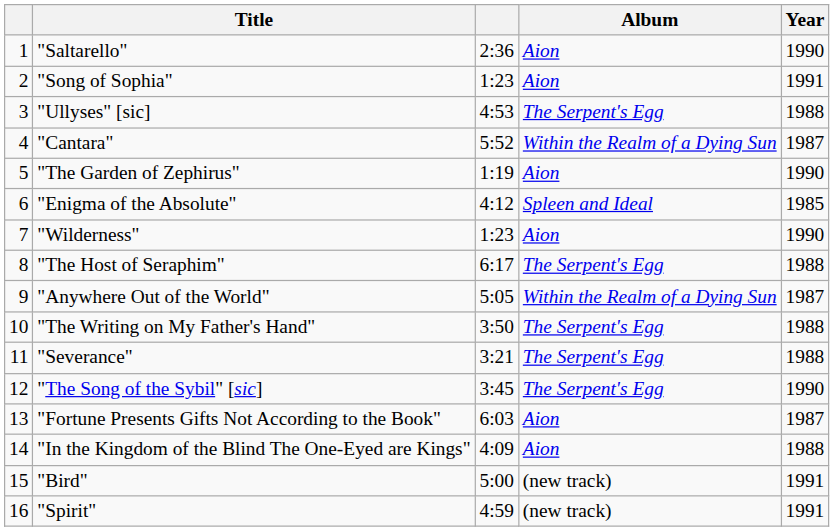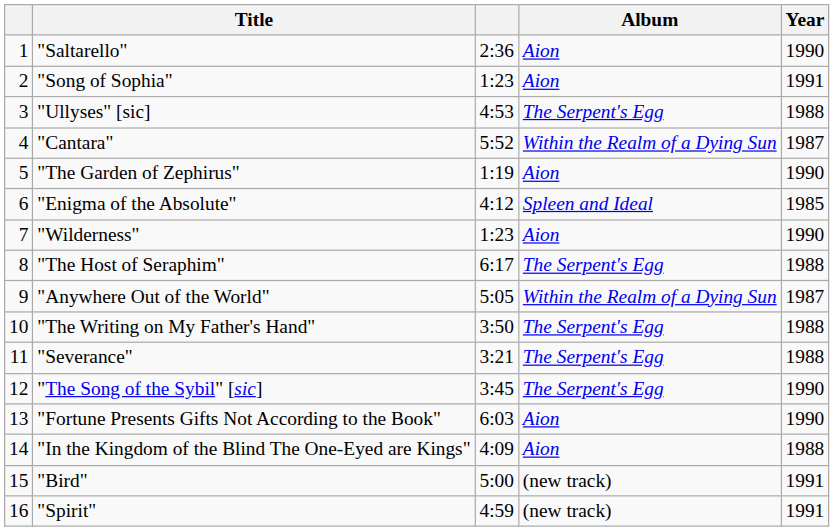"Fortune Presents Gifts Not According to the Book" | Year: 1987 -> 1990
